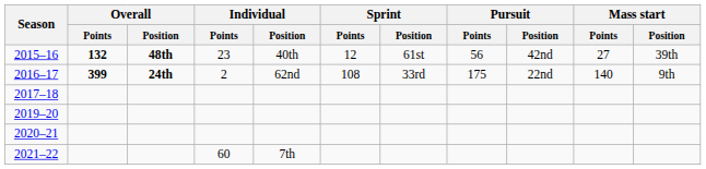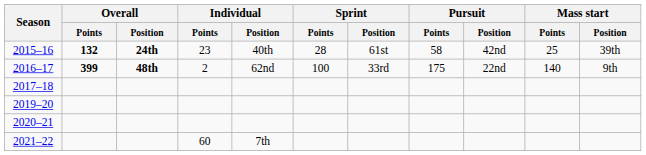2015–16 | Overall / Position: 48th -> 24th
2015–16 | Sprint / Points: 12 -> 28
2015–16 | Pursuit / Points: 56 -> 58
2015–16 | Mass start / Points: 27 -> 25
2016–17 | Overall / Position: 24th -> 48th
2016–17 | Sprint / Points: 108 -> 100
